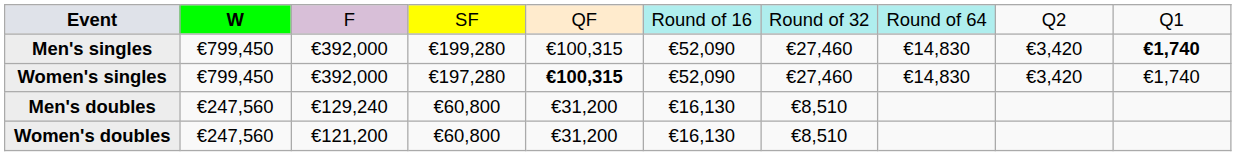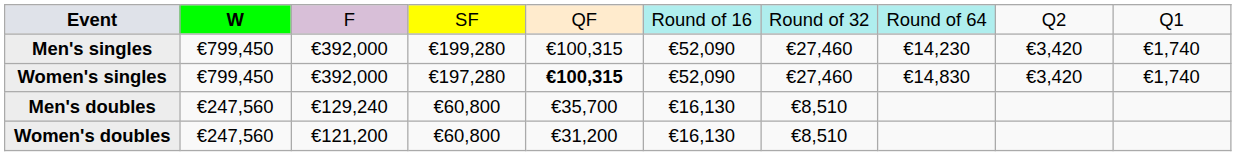Men's singles | column 8: €14,830 -> €14,230
Men's singles | column 10: bold -> normal
Men's doubles | column 5: €31,200 -> €35,700
